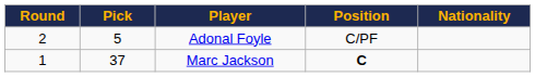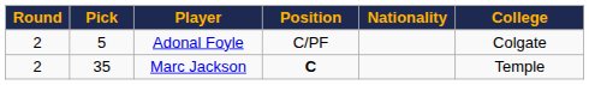+ column: College | Colgate | Temple
Marc Jackson | Round: 1 -> 2
Marc Jackson | Pick: 37 -> 35
